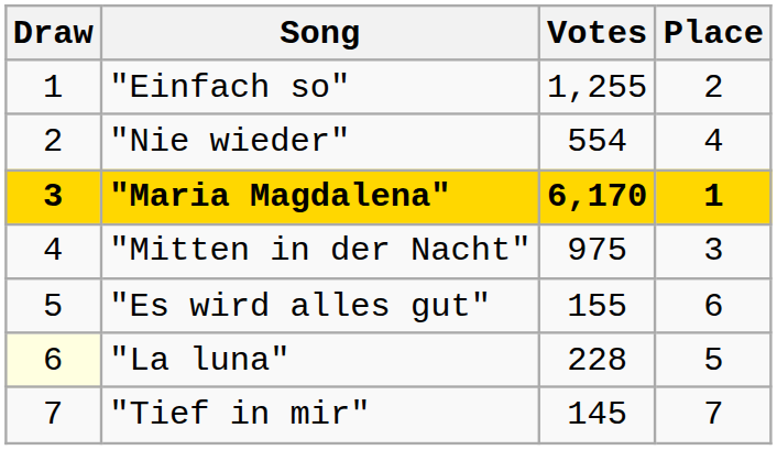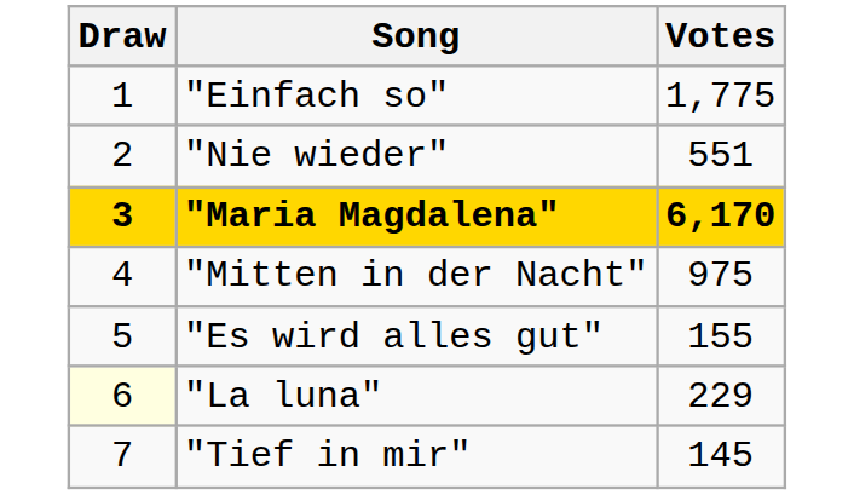- column: Place | 2 | 4 | 1 | 3 | 6 | 5 | 7
"Einfach so" | Votes: 1,255 -> 1,775
"Nie wieder" | Votes: 554 -> 551
"La luna" | Votes: 228 -> 229
